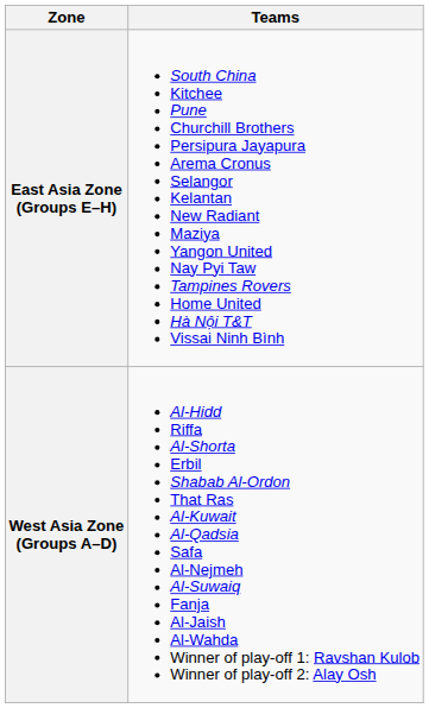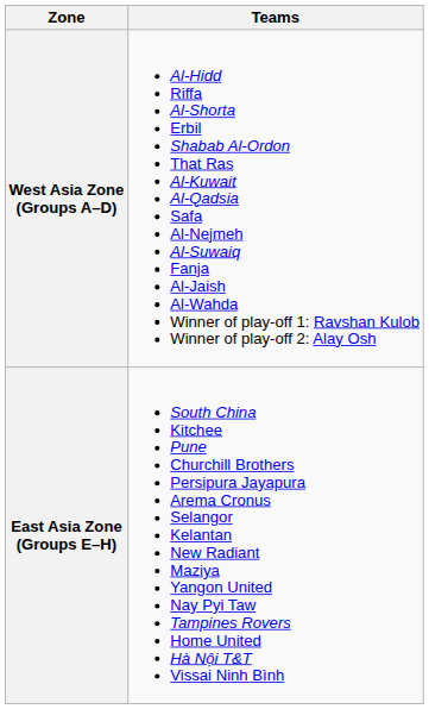rows swapped: West Asia Zone (Groups A–D) <-> East Asia Zone (Groups E–H)
